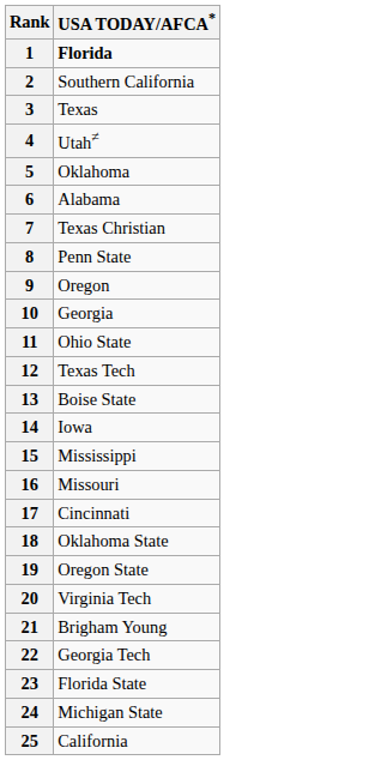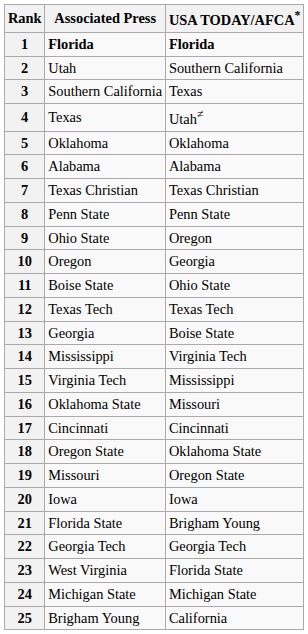+ column: Associated Press | Florida | Utah | Southern California | Texas | Oklahoma | Alabama | Texas Christian | Penn State | Ohio State | Oregon | Boise State | Texas Tech | Georgia | Mississippi | Virginia Tech | Oklahoma State | Cincinnati | Oregon State | Missouri | Iowa | Florida State | Georgia Tech | West Virginia | Michigan State | Brigham Young
14 | USA TODAY/AFCA*: Iowa -> Virginia Tech
20 | USA TODAY/AFCA*: Virginia Tech -> Iowa
